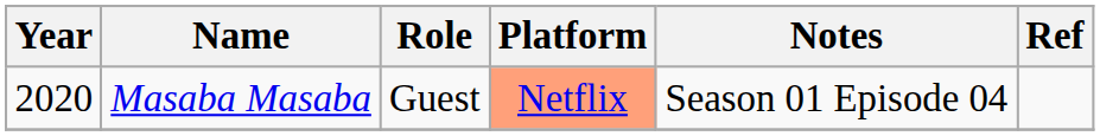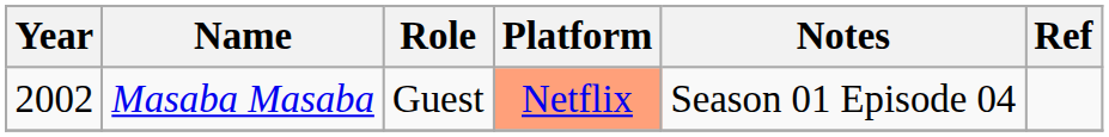Masaba Masaba | Year: 2020 -> 2002
